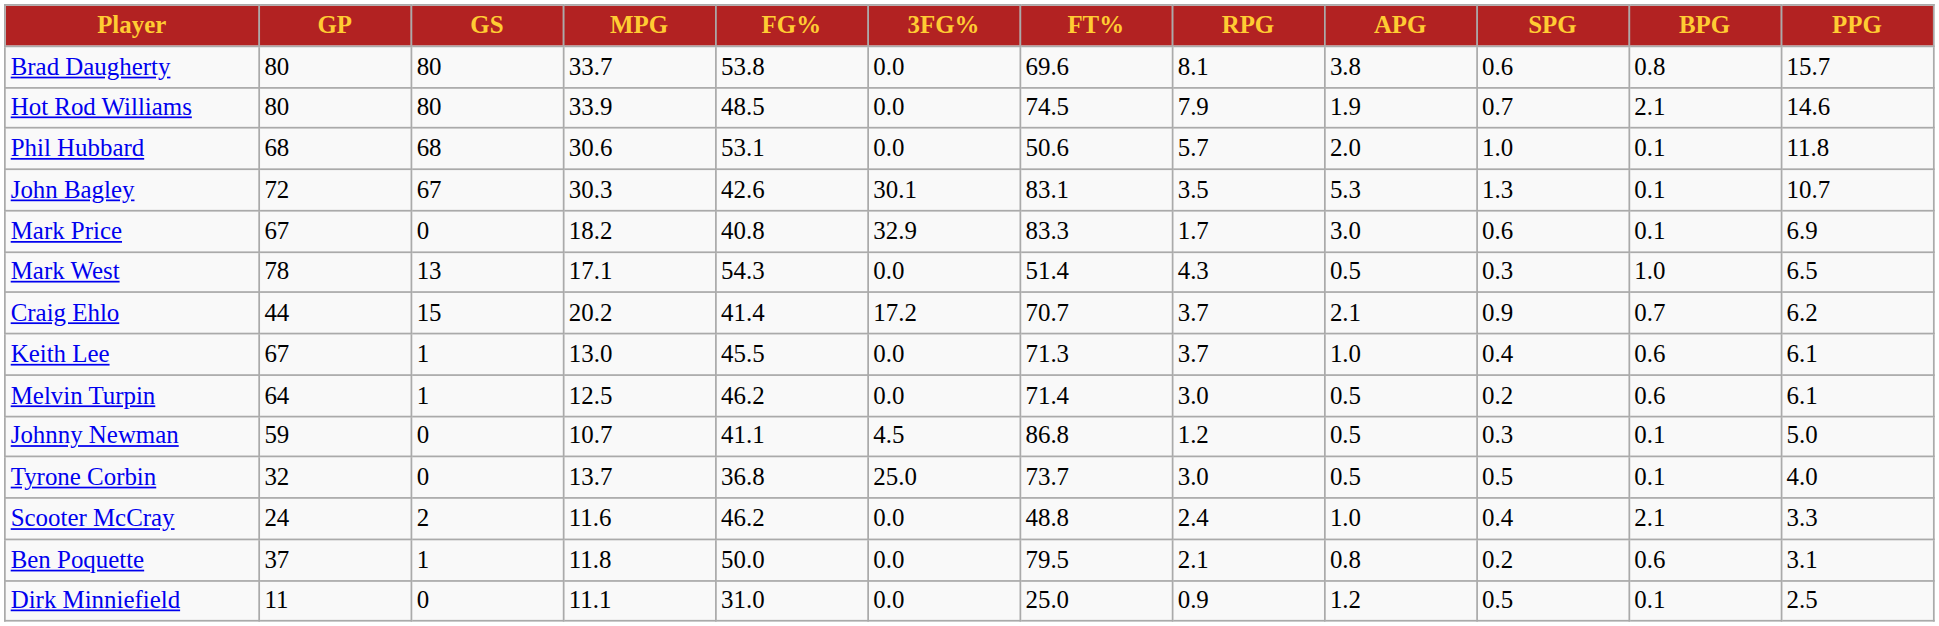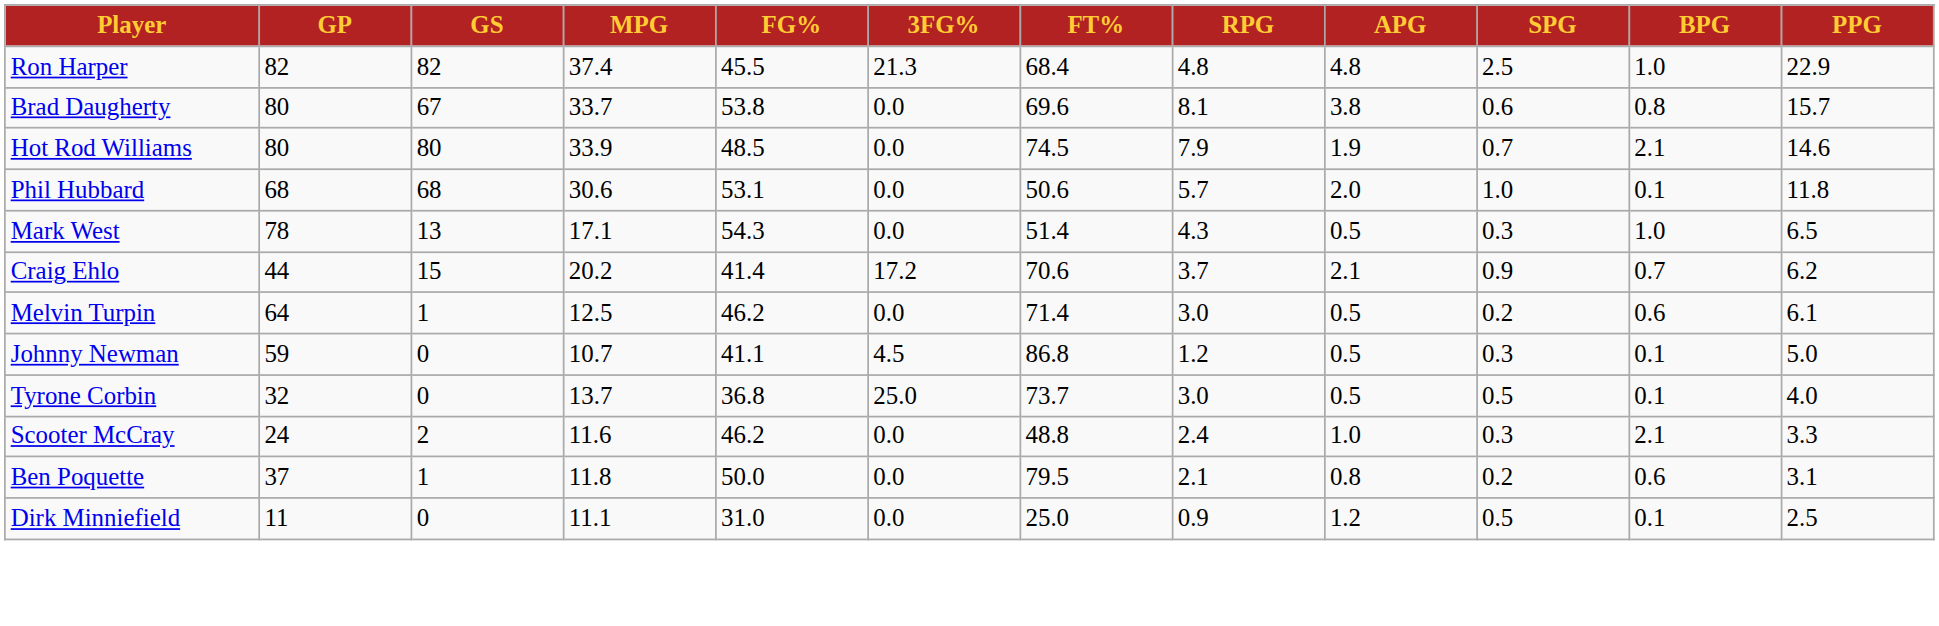+ row: Ron Harper | 82 | 82 | 37.4 | 45.5 | 21.3 | 68.4 | 4.8 | 4.8 | 2.5 | 1.0 | 22.9
Brad Daugherty | GS: 80 -> 67
- row: John Bagley | 72 | 67 | 30.3 | 42.6 | 30.1 | 83.1 | 3.5 | 5.3 | 1.3 | 0.1 | 10.7
- row: Mark Price | 67 | 0 | 18.2 | 40.8 | 32.9 | 83.3 | 1.7 | 3.0 | 0.6 | 0.1 | 6.9
Craig Ehlo | FT%: 70.7 -> 70.6
- row: Keith Lee | 67 | 1 | 13.0 | 45.5 | 0.0 | 71.3 | 3.7 | 1.0 | 0.4 | 0.6 | 6.1
Scooter McCray | SPG: 0.4 -> 0.3
